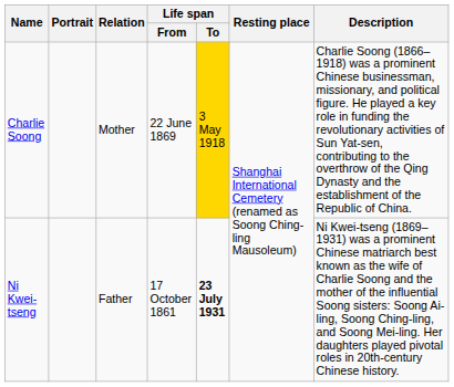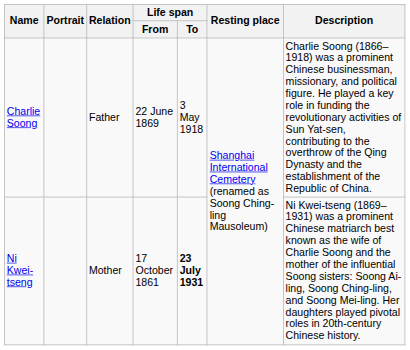Charlie Soong | Relation: Mother -> Father
Charlie Soong | Life span / To: gold background -> no background
Ni Kwei-tseng | Relation: Father -> Mother
